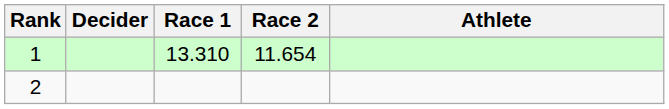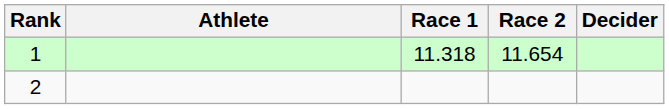columns swapped: Athlete <-> Decider
1 | Race 1: 13.310 -> 11.318
